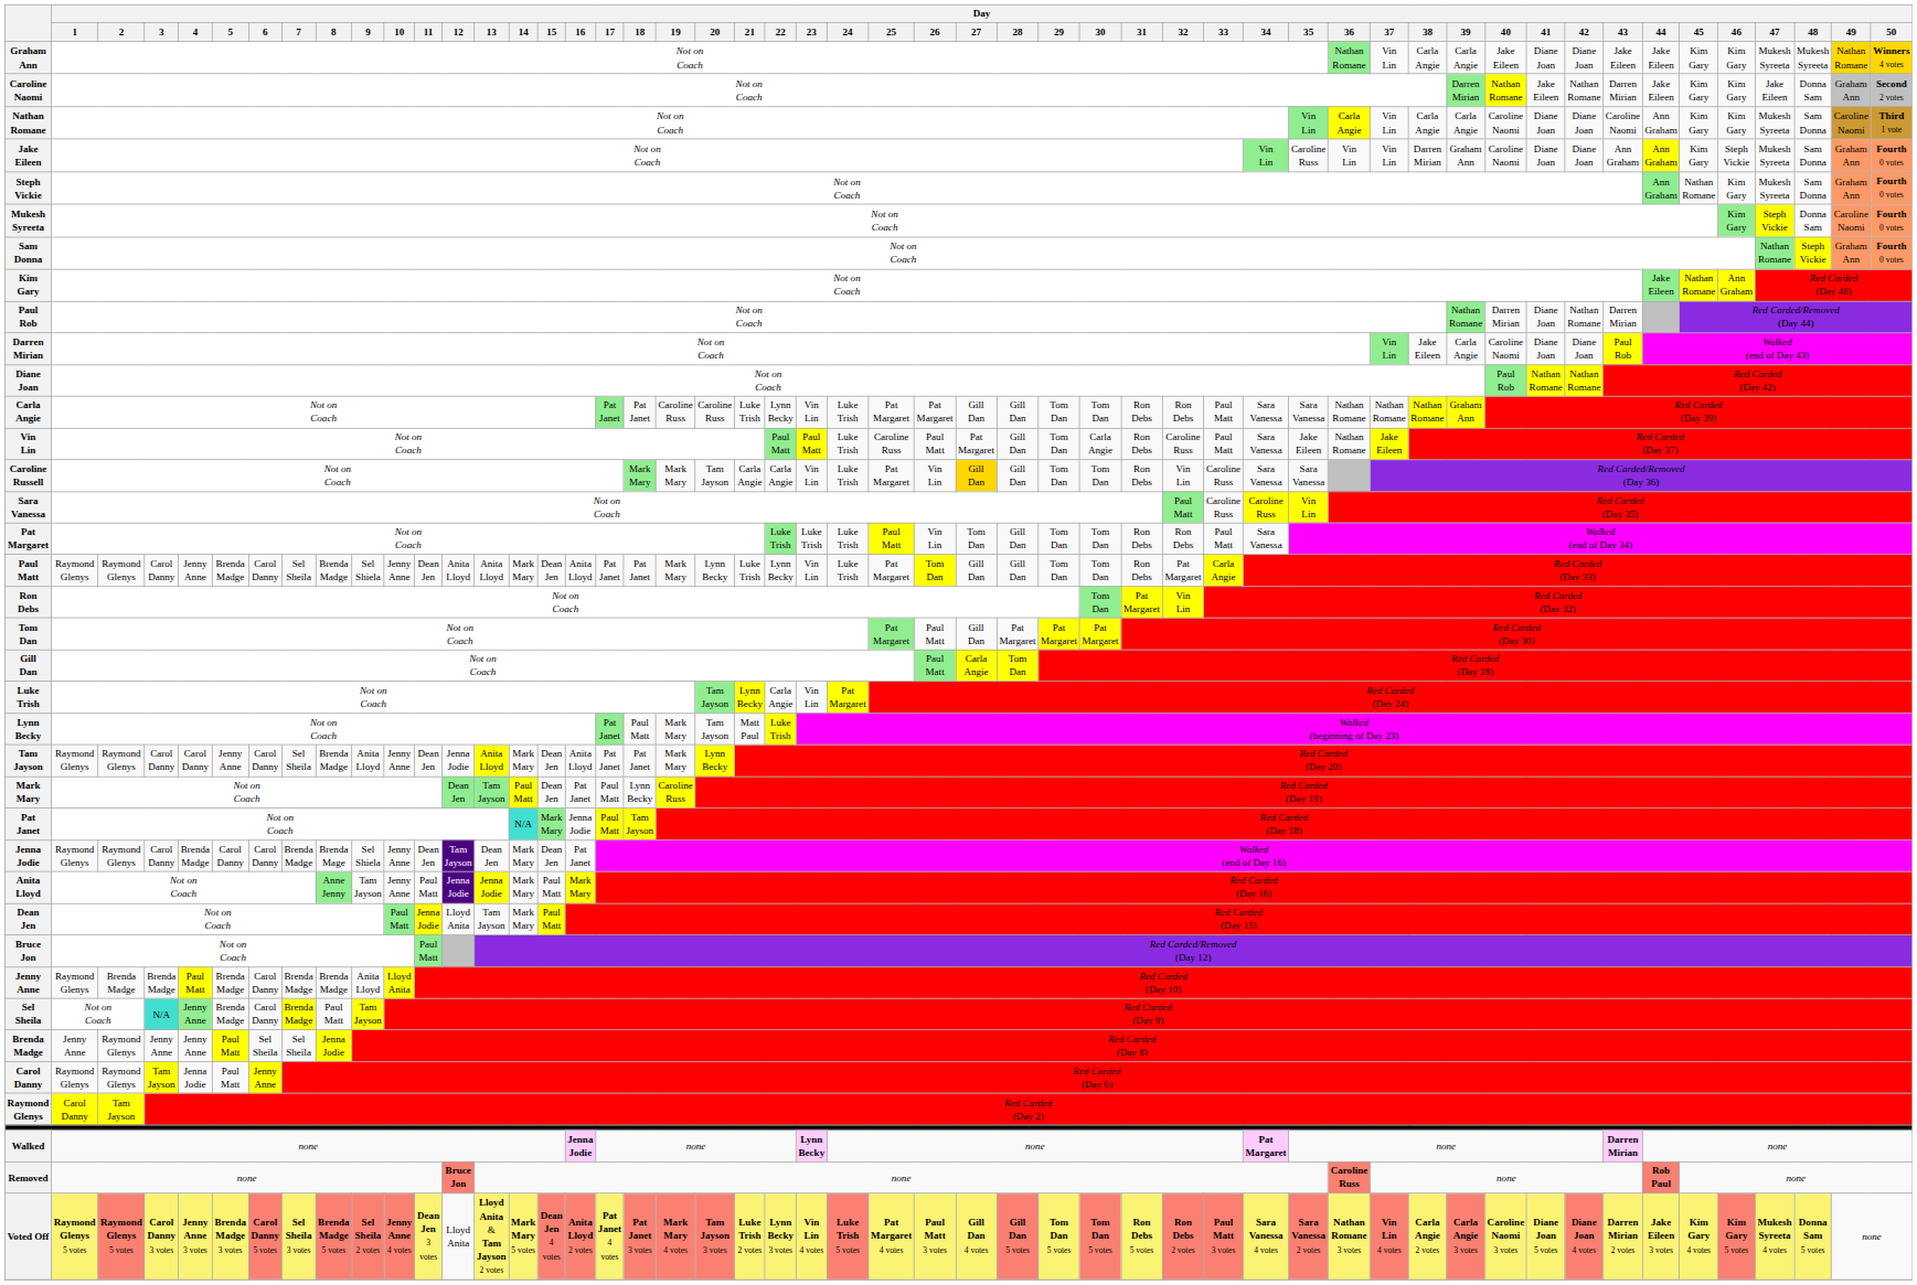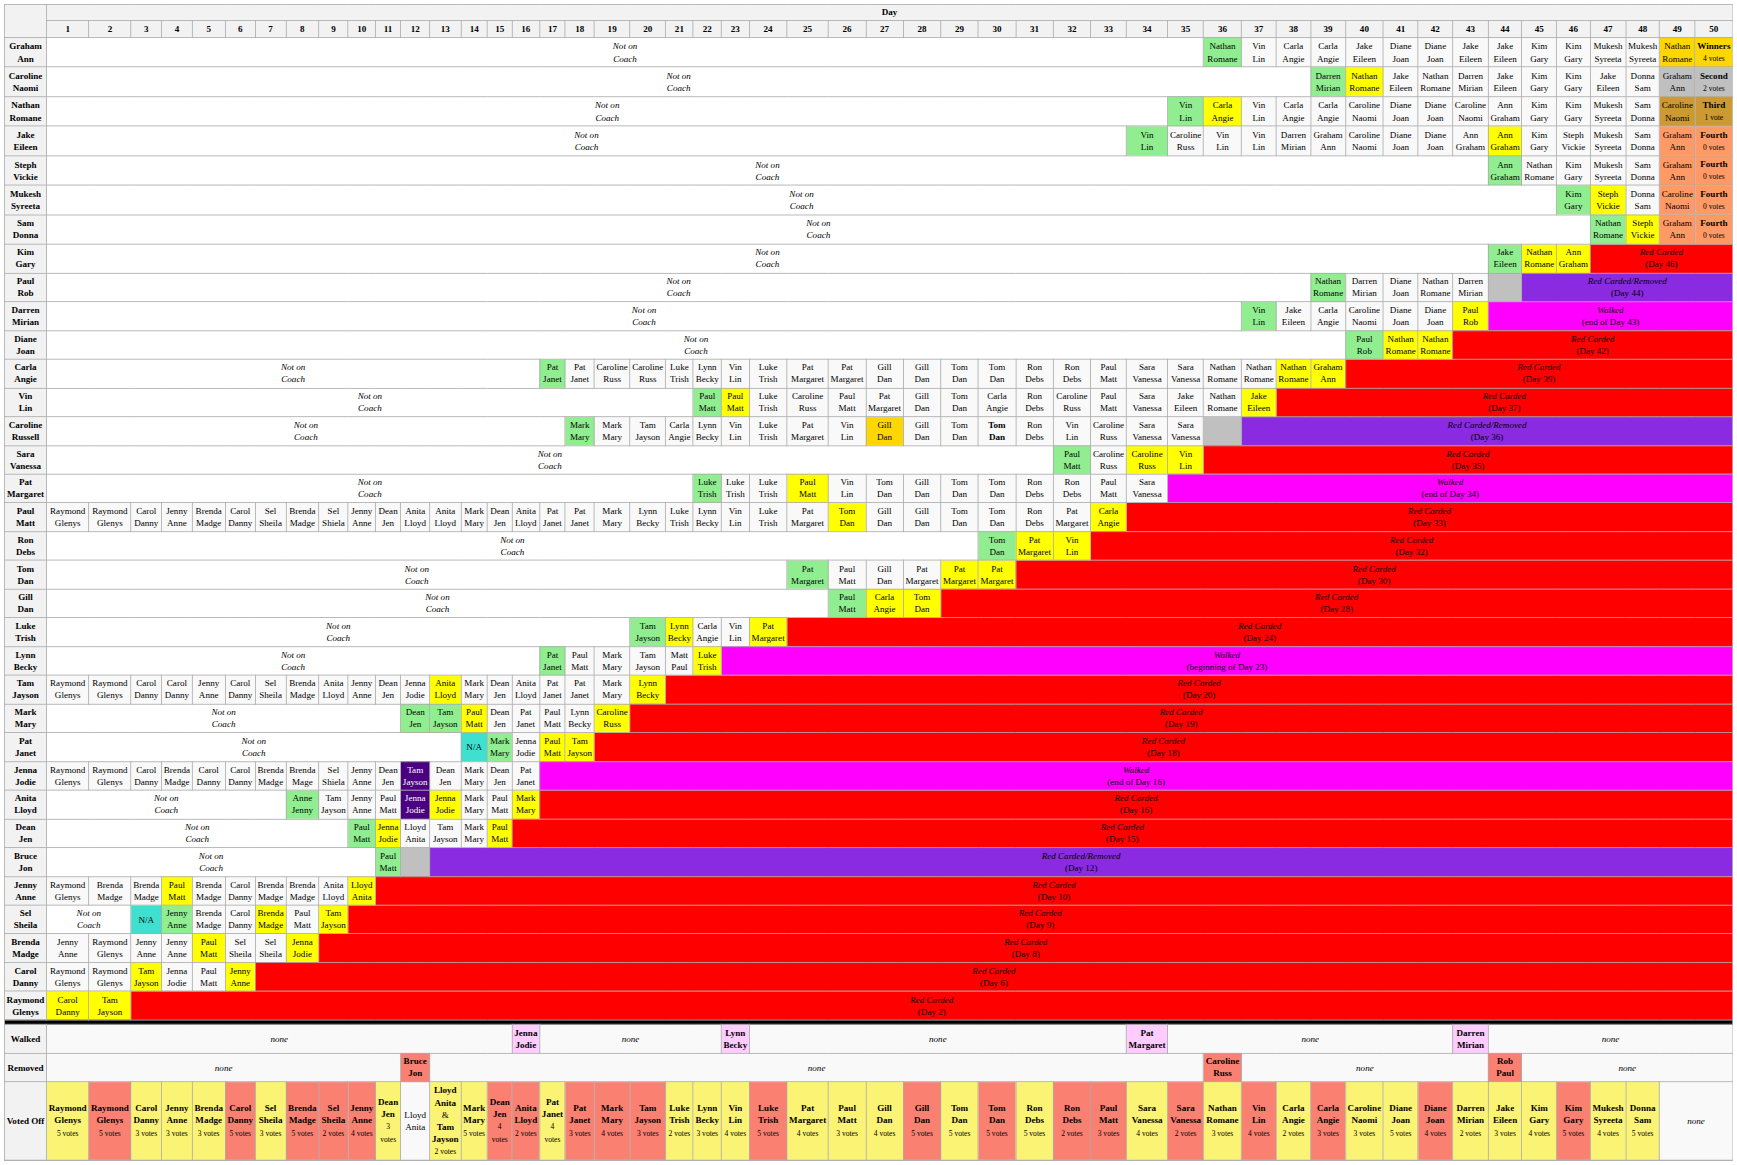Caroline Russell | Day / 22: Carla Angie -> Lynn Becky
Caroline Russell | Day / 30: normal -> bold
